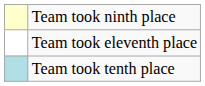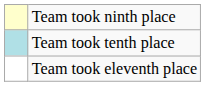rows swapped: Team took tenth place <-> Team took eleventh place
